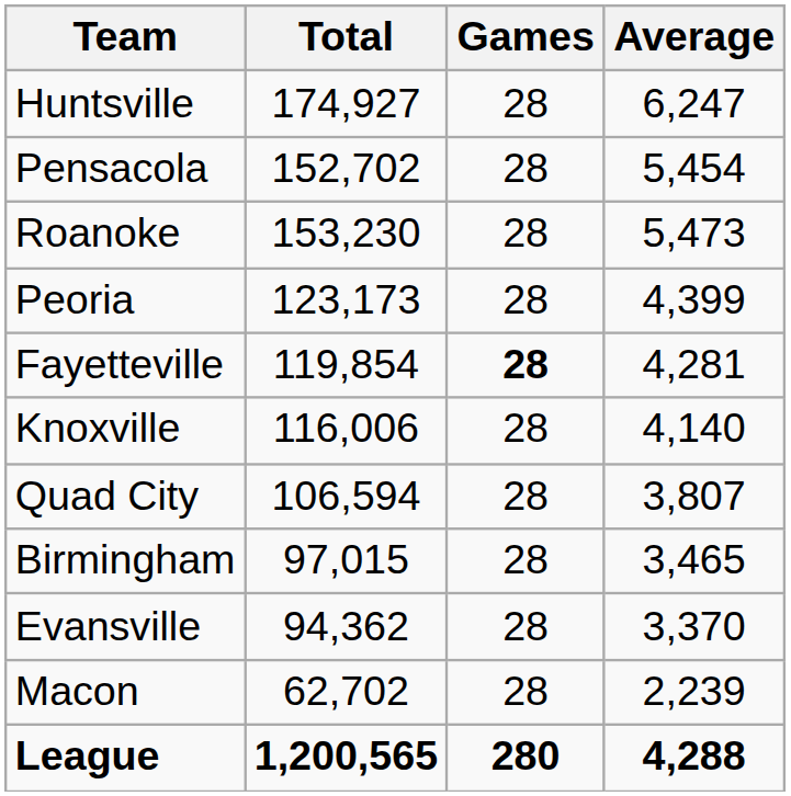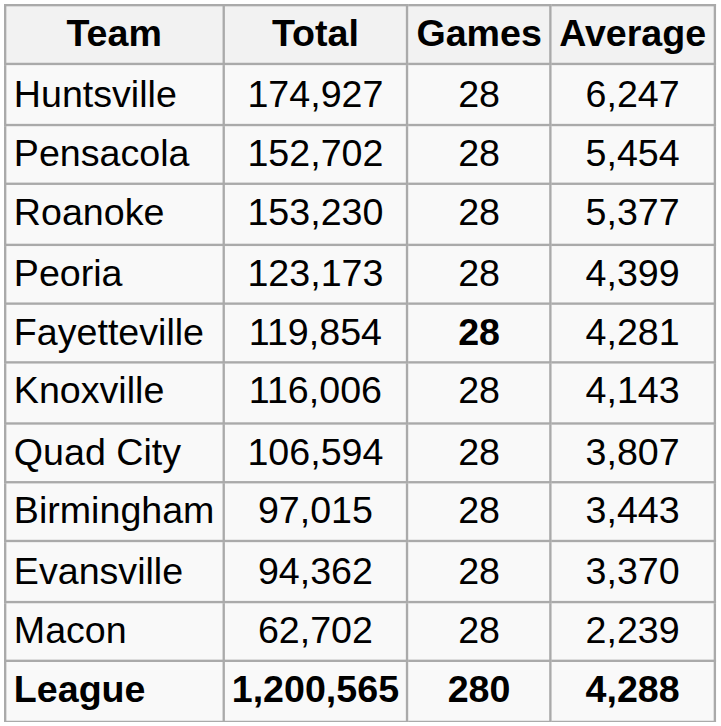Roanoke | Average: 5,473 -> 5,377
Knoxville | Average: 4,140 -> 4,143
Birmingham | Average: 3,465 -> 3,443
